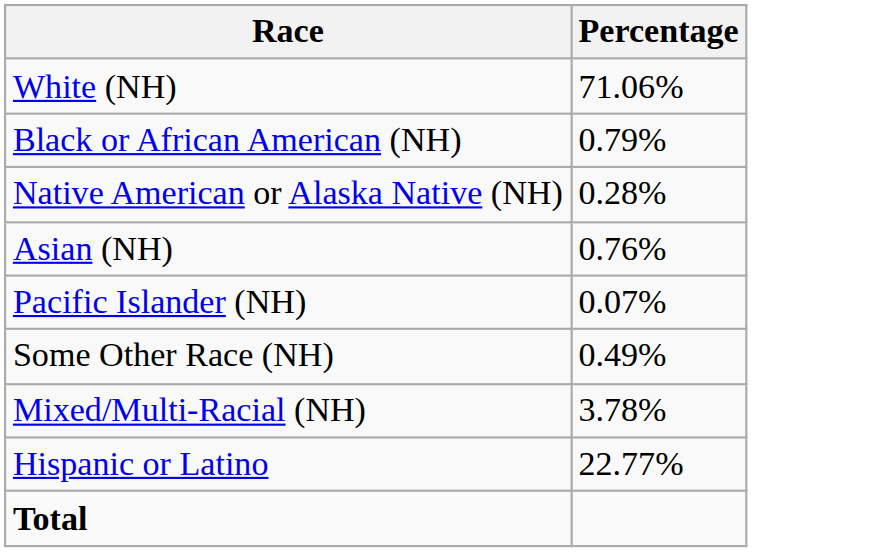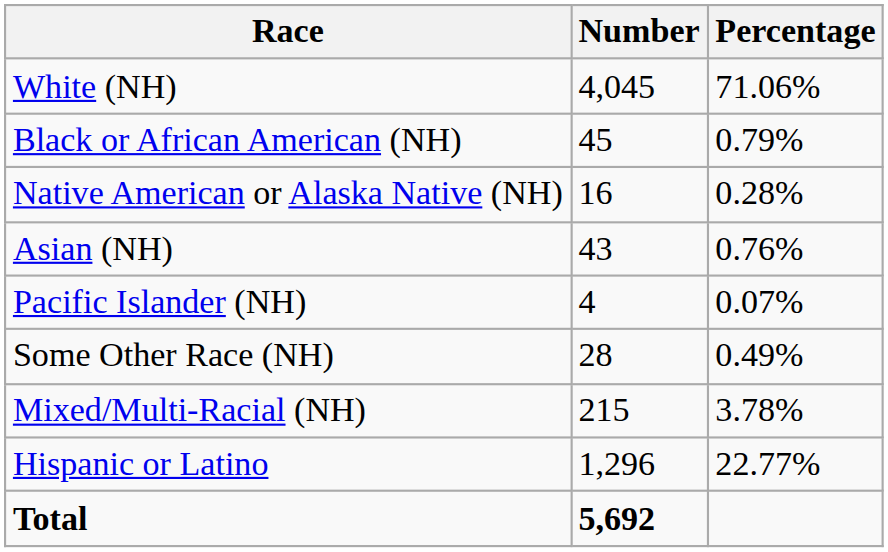+ column: Number | 4,045 | 45 | 16 | 43 | 4 | 28 | 215 | 1,296 | 5,692
